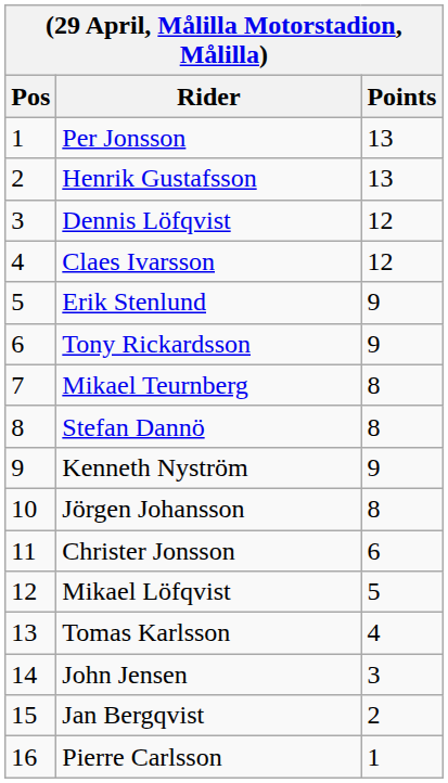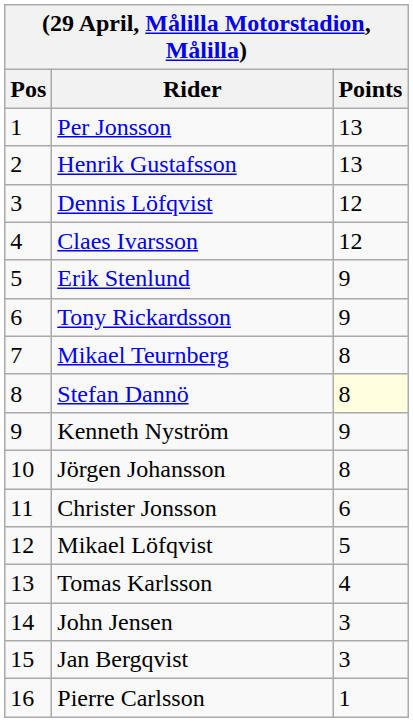Stefan Dannö | Points: no background -> lightyellow background
Jan Bergqvist | Points: 2 -> 3
